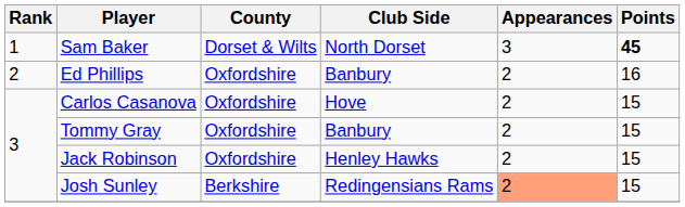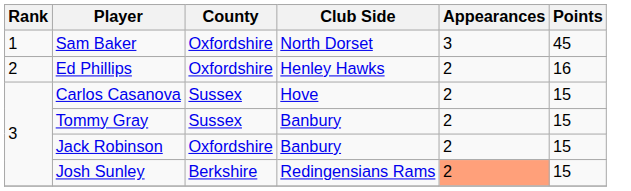Sam Baker | County: Dorset & Wilts -> Oxfordshire
Sam Baker | Points: bold -> normal
Ed Phillips | Club Side: Banbury -> Henley Hawks
Carlos Casanova | County: Oxfordshire -> Sussex
Tommy Gray | County: Oxfordshire -> Sussex
Jack Robinson | Club Side: Henley Hawks -> Banbury
